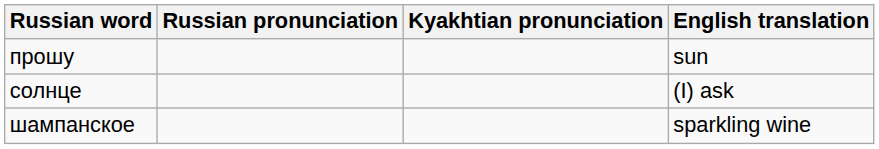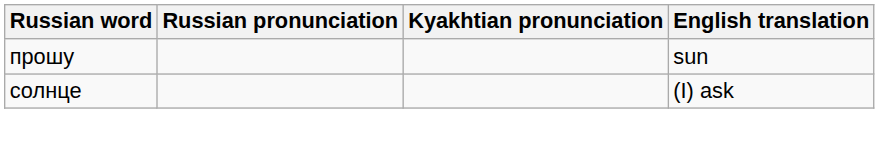- row: шампанское | sparkling wine
